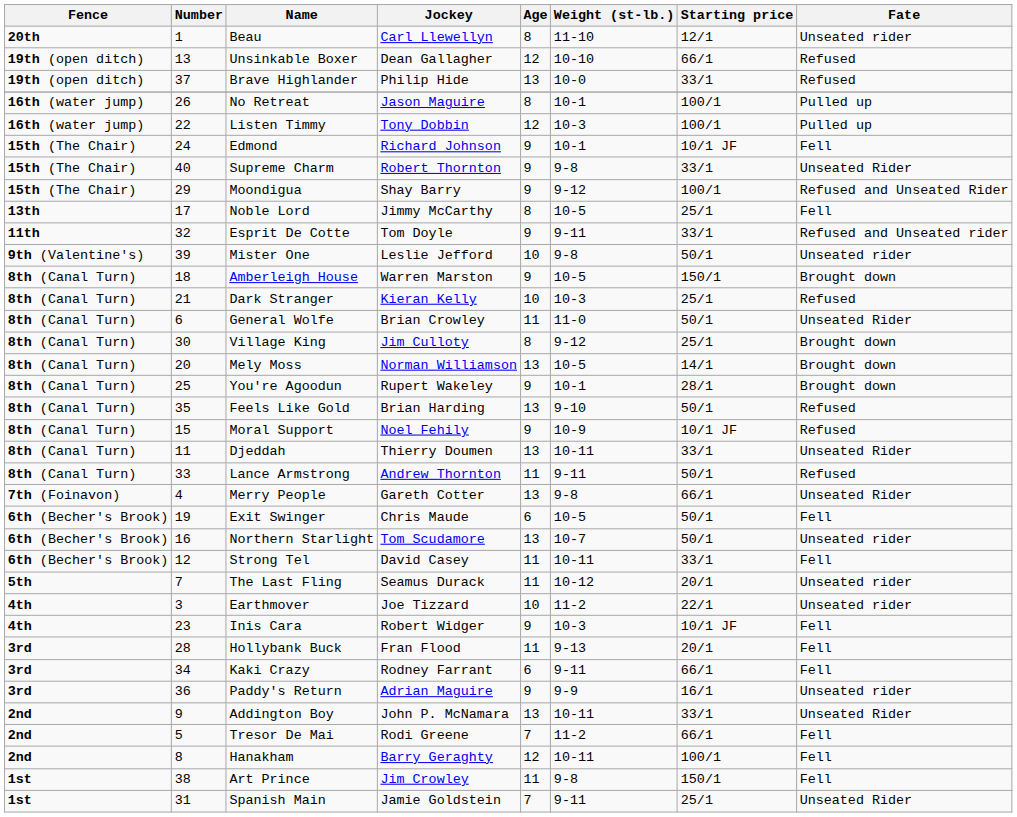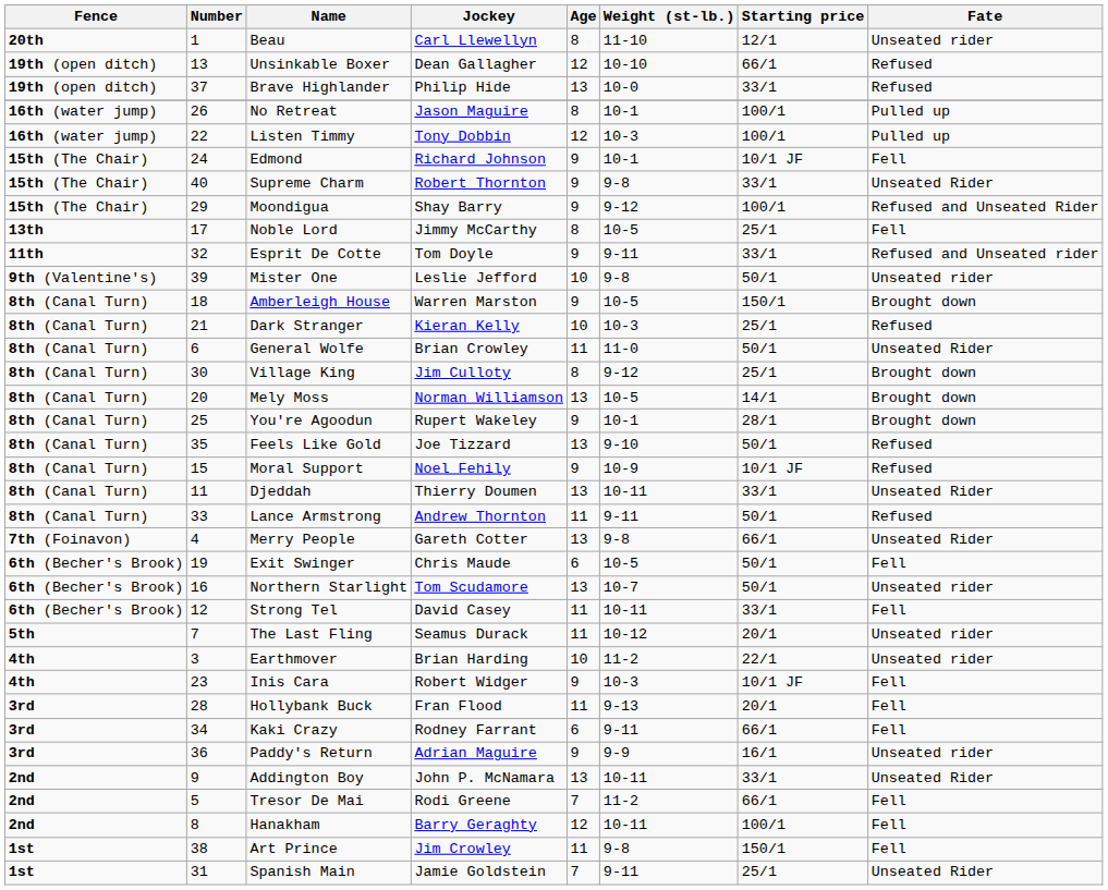Feels Like Gold | Jockey: Brian Harding -> Joe Tizzard
Earthmover | Jockey: Joe Tizzard -> Brian Harding
